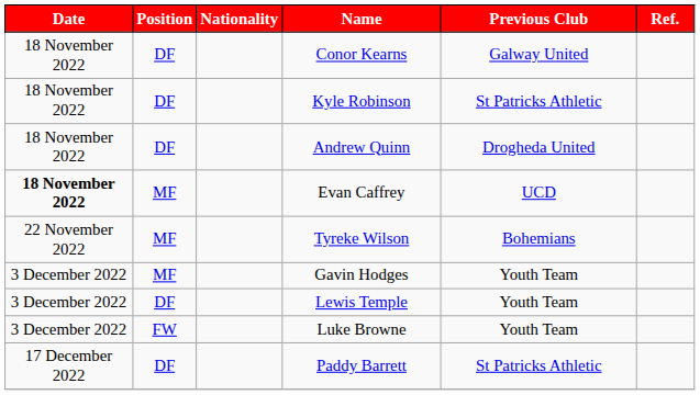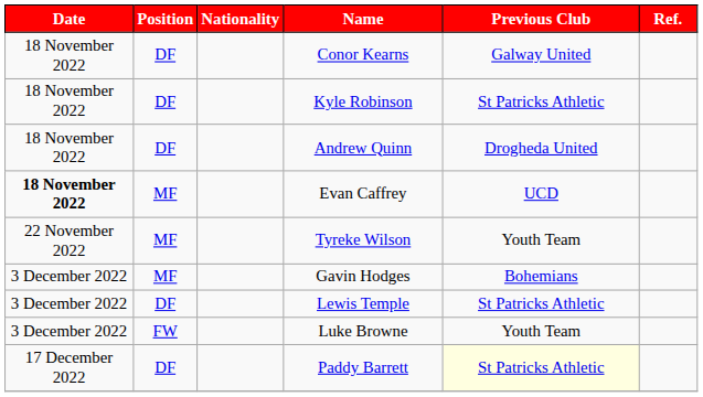Tyreke Wilson | Previous Club: Bohemians -> Youth Team
Gavin Hodges | Previous Club: Youth Team -> Bohemians
Lewis Temple | Previous Club: Youth Team -> St Patricks Athletic
Paddy Barrett | Previous Club: no background -> lightyellow background
